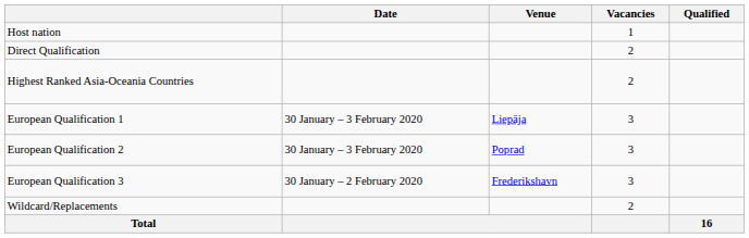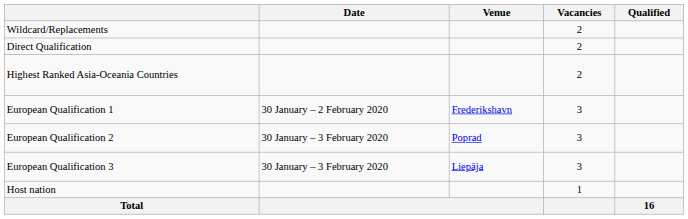rows swapped: Host nation <-> Wildcard/Replacements
European Qualification 1 | Date: 30 January – 3 February 2020 -> 30 January – 2 February 2020
European Qualification 1 | Venue: Liepāja -> Frederikshavn
European Qualification 3 | Date: 30 January – 2 February 2020 -> 30 January – 3 February 2020
European Qualification 3 | Venue: Frederikshavn -> Liepāja
